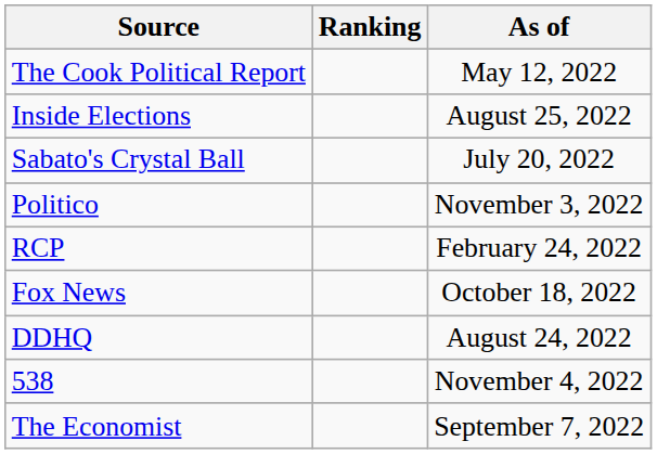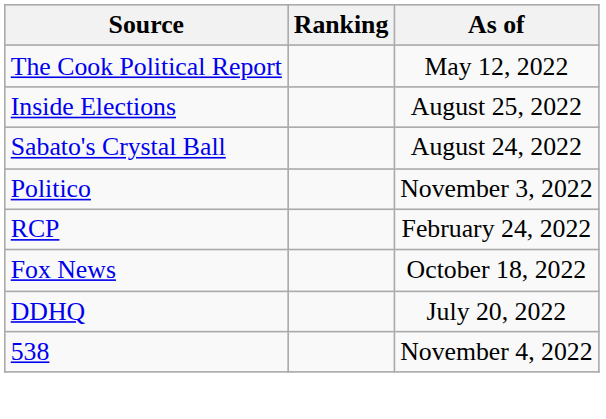Sabato's Crystal Ball | As of: July 20, 2022 -> August 24, 2022
DDHQ | As of: August 24, 2022 -> July 20, 2022
- row: The Economist | September 7, 2022
